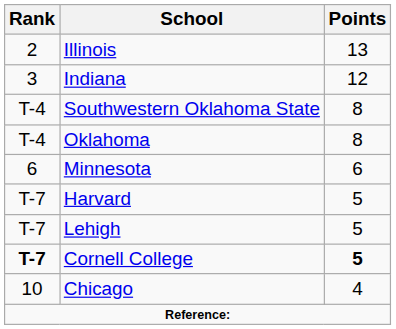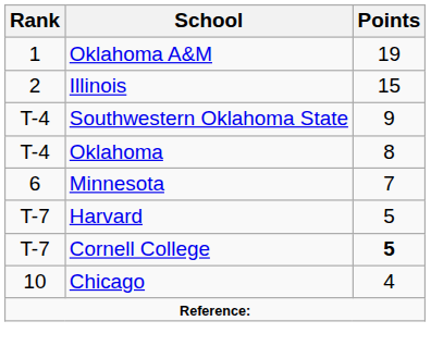+ row: 1 | Oklahoma A&M | 19
Illinois | Points: 13 -> 15
- row: 3 | Indiana | 12
Southwestern Oklahoma State | Points: 8 -> 9
Minnesota | Points: 6 -> 7
- row: T-7 | Lehigh | 5
Cornell College | Rank: bold -> normal
